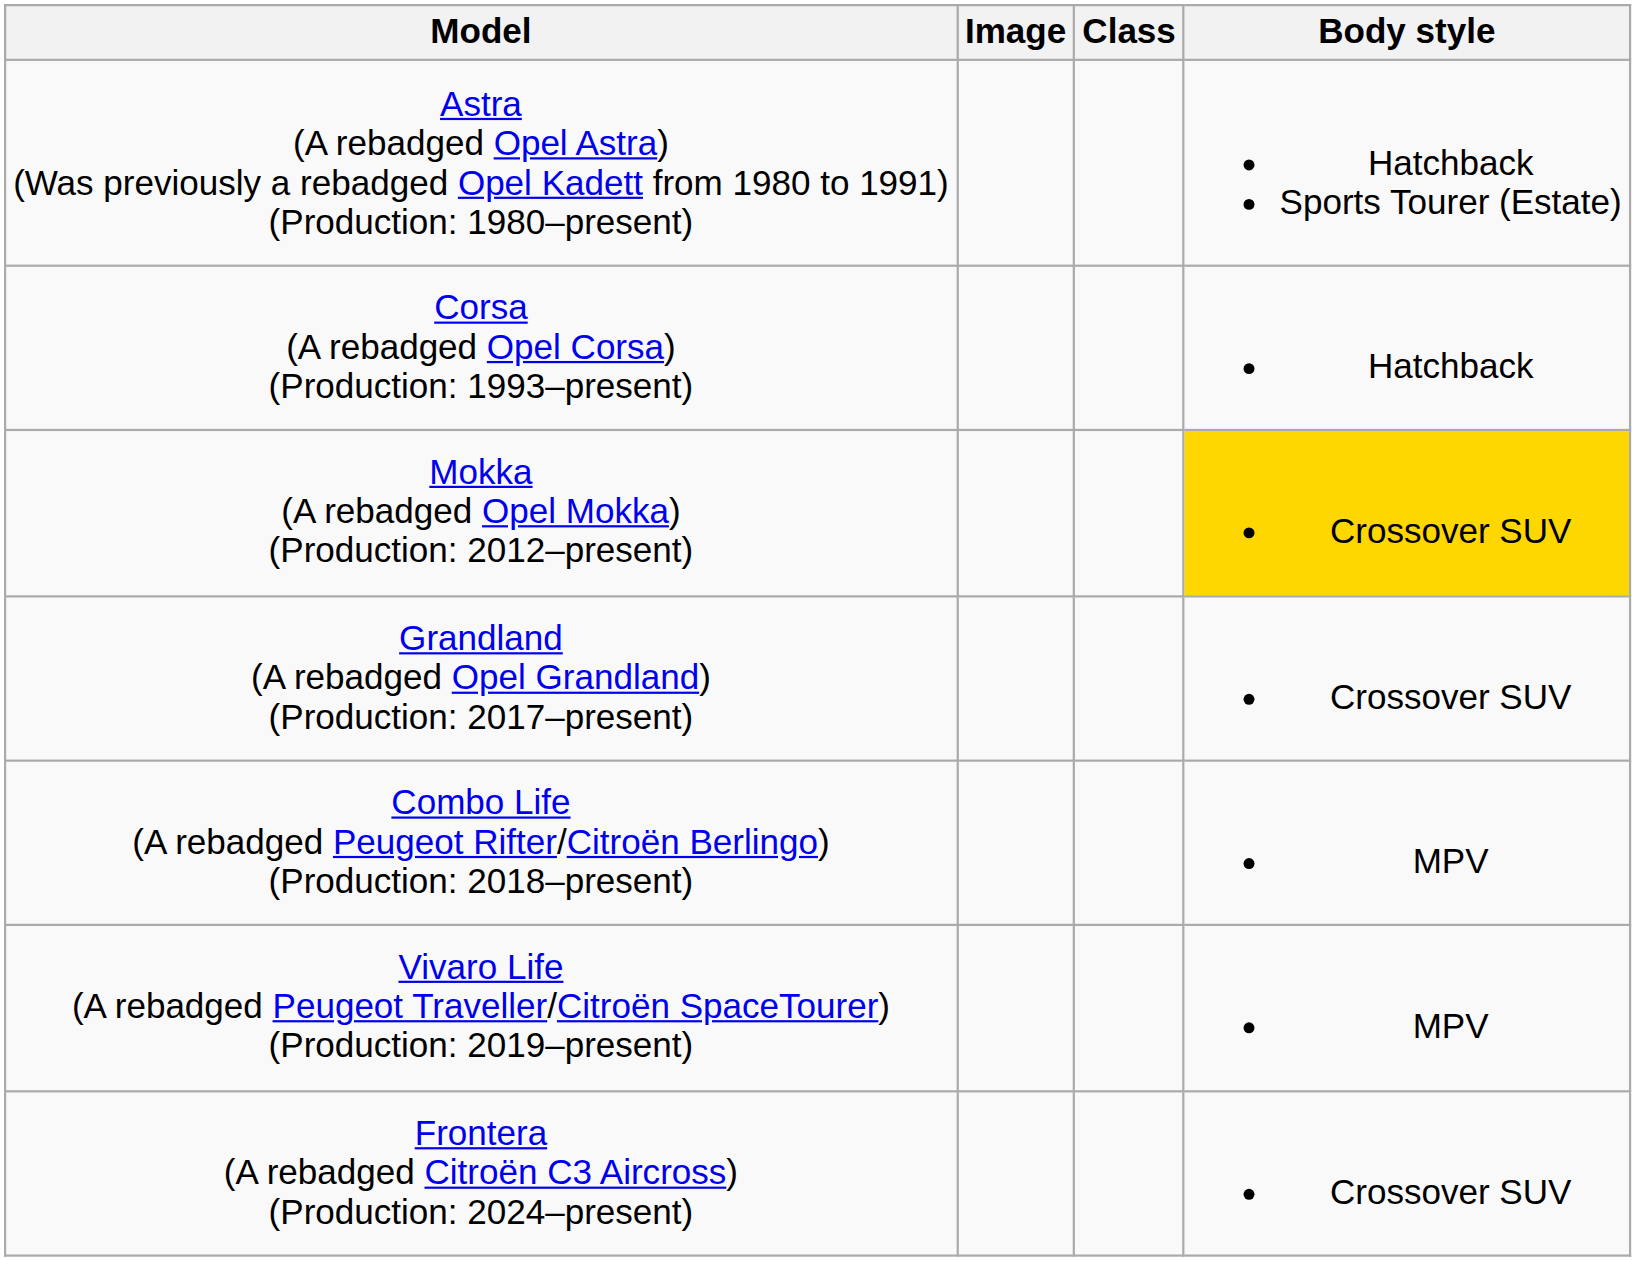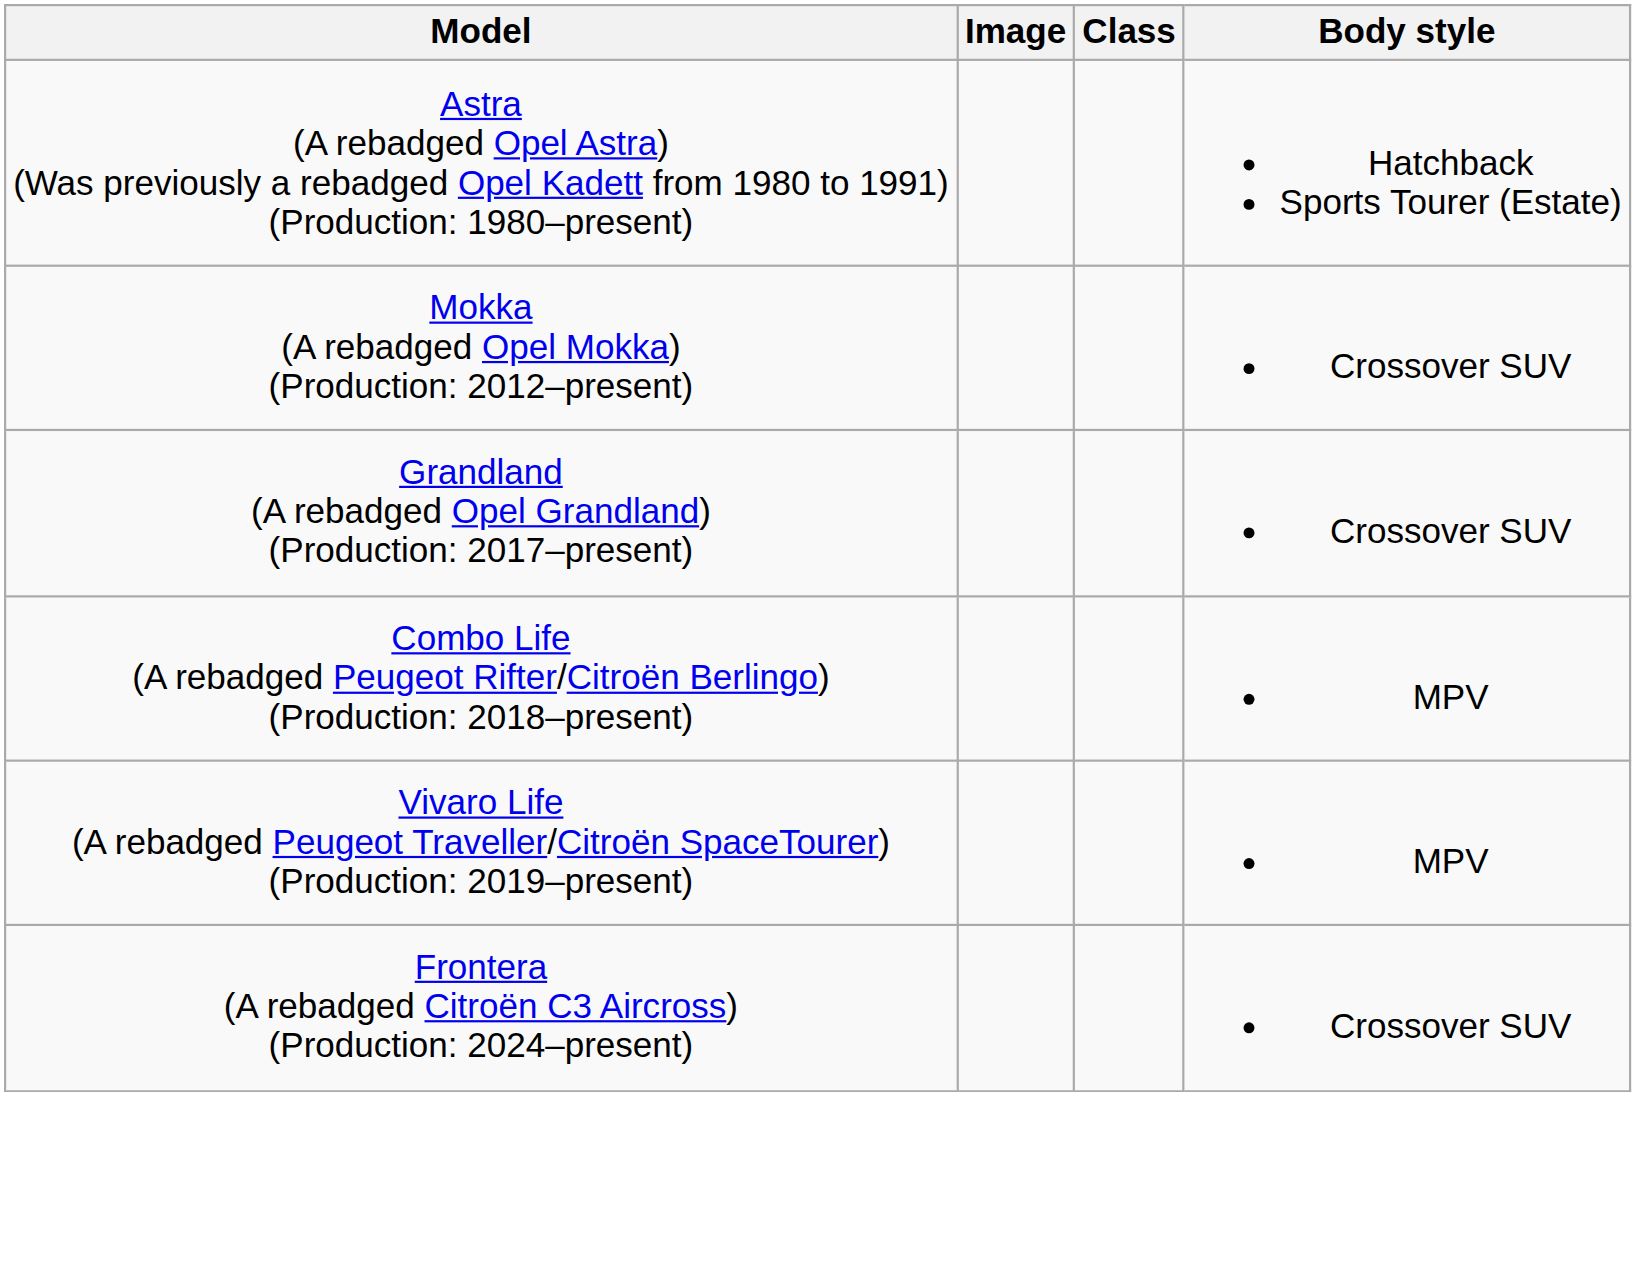- row: Corsa (A rebadged Opel Corsa) (Production: 1993–present) | Hatchback
Mokka (A rebadged Opel Mokka) (Production: 2012–present) | Body style: gold background -> no background
